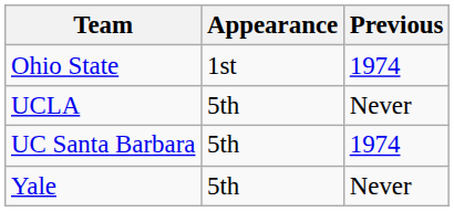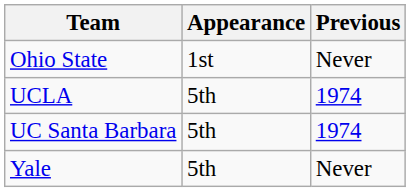Ohio State | Previous: 1974 -> Never
UCLA | Previous: Never -> 1974
